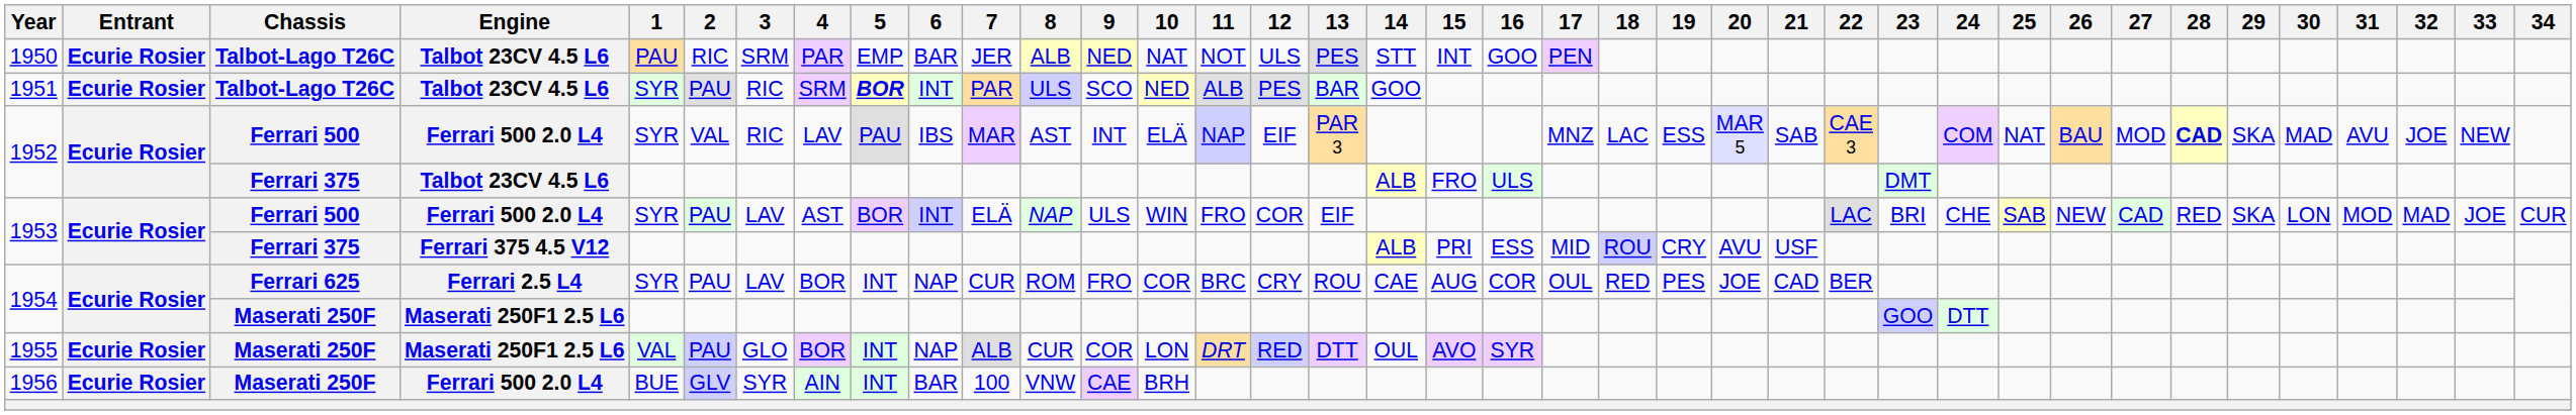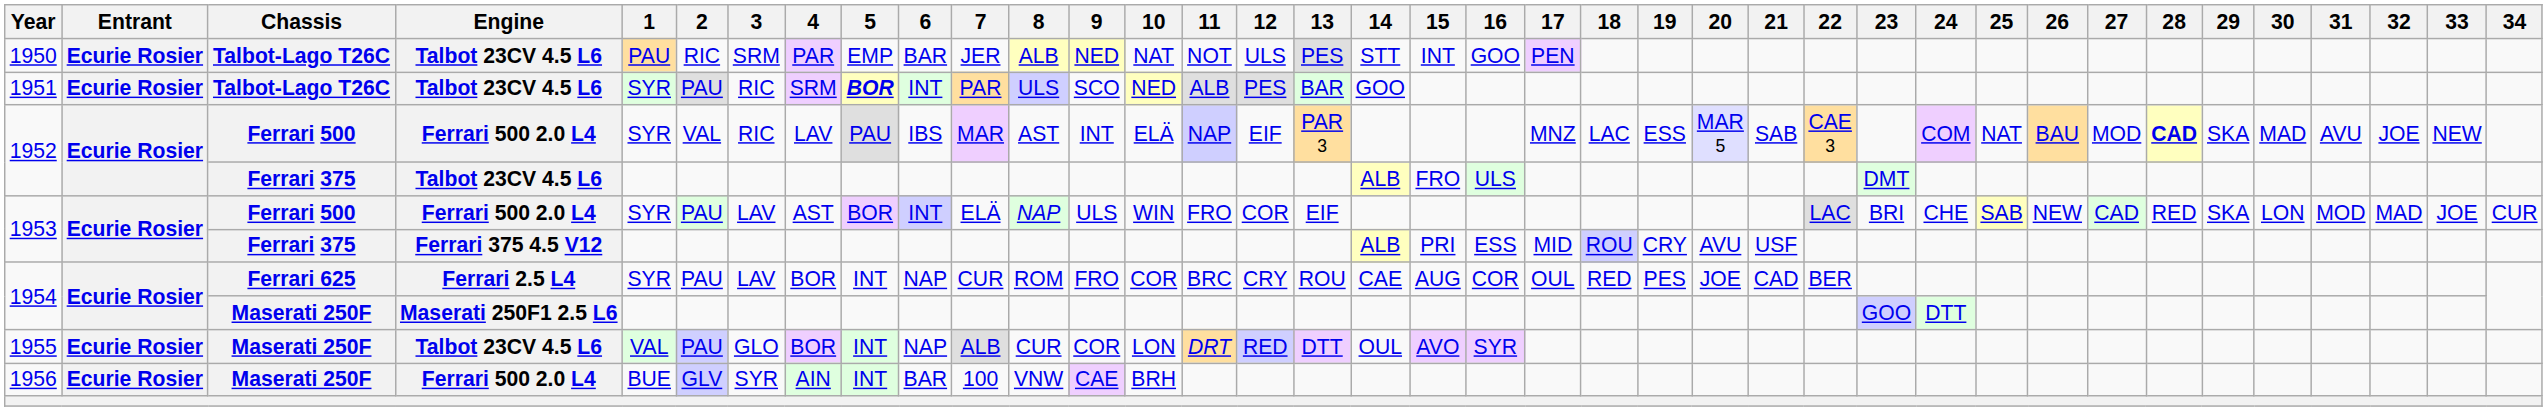1955 | Engine: Maserati 250F1 2.5 L6 -> Talbot 23CV 4.5 L6
